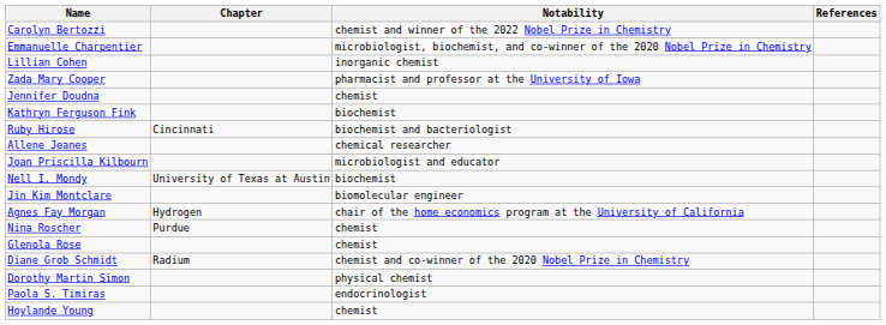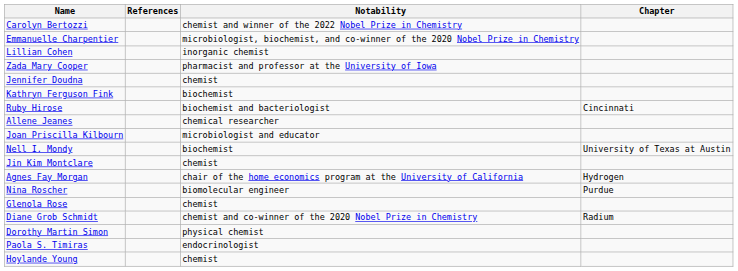columns swapped: Chapter <-> References
Jin Kim Montclare | Notability: biomolecular engineer -> chemist
Nina Roscher | Notability: chemist -> biomolecular engineer
